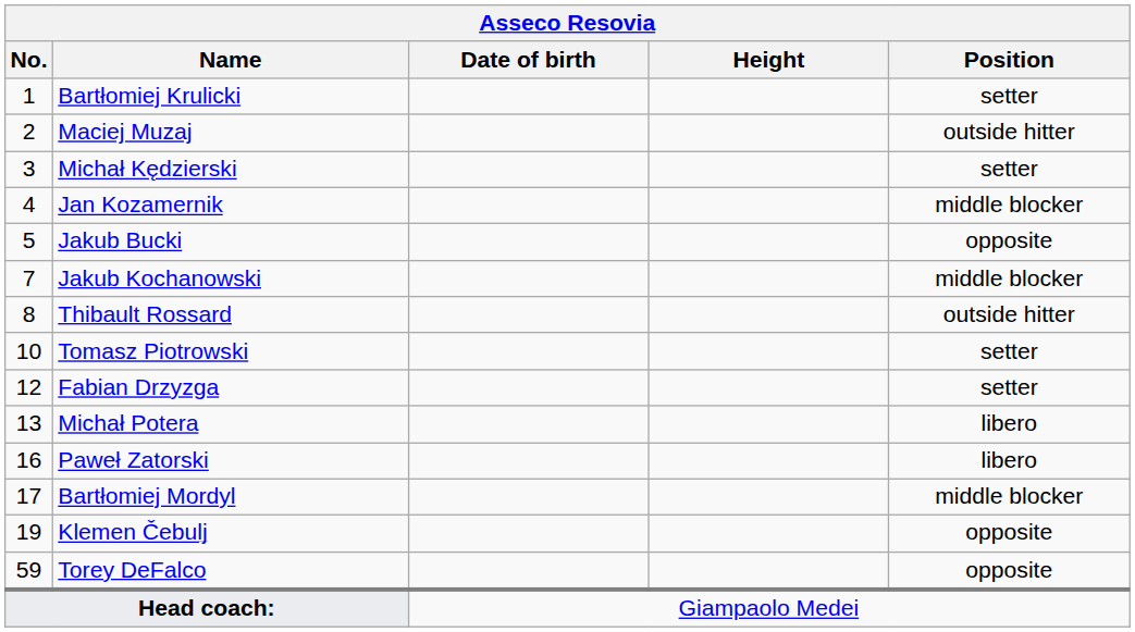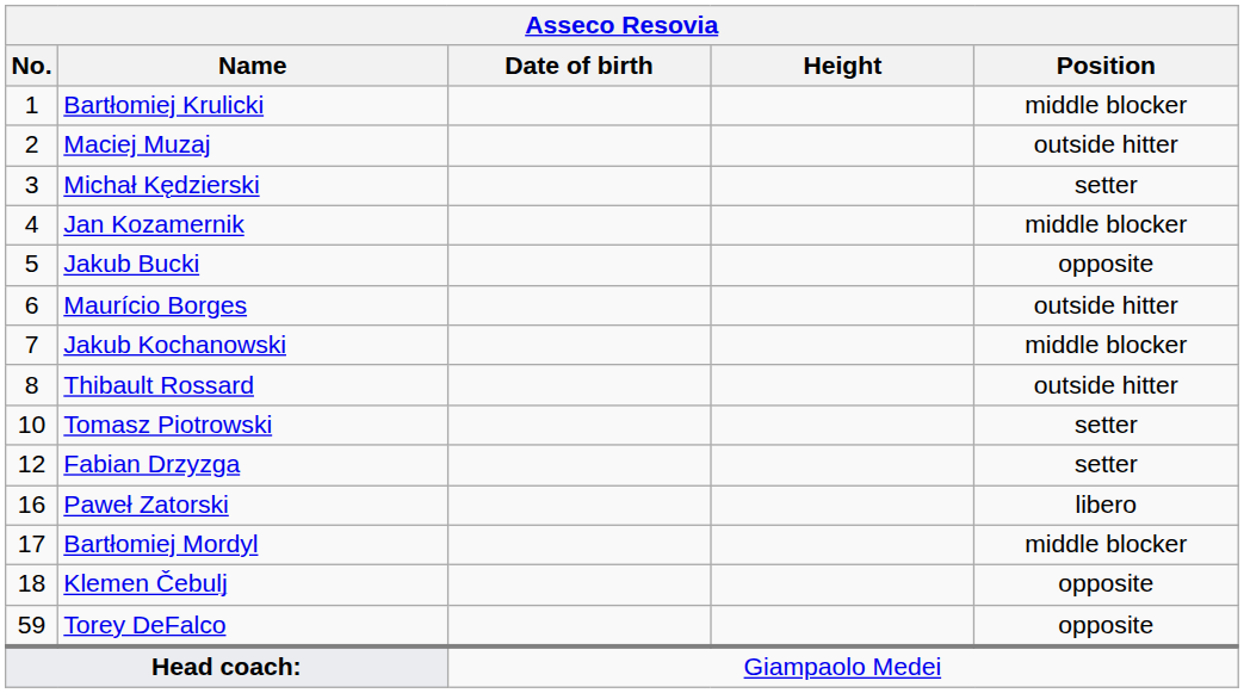Bartłomiej Krulicki | Position: setter -> middle blocker
+ row: 6 | Maurício Borges | outside hitter
- row: 13 | Michał Potera | libero
Klemen Čebulj | No.: 19 -> 18
